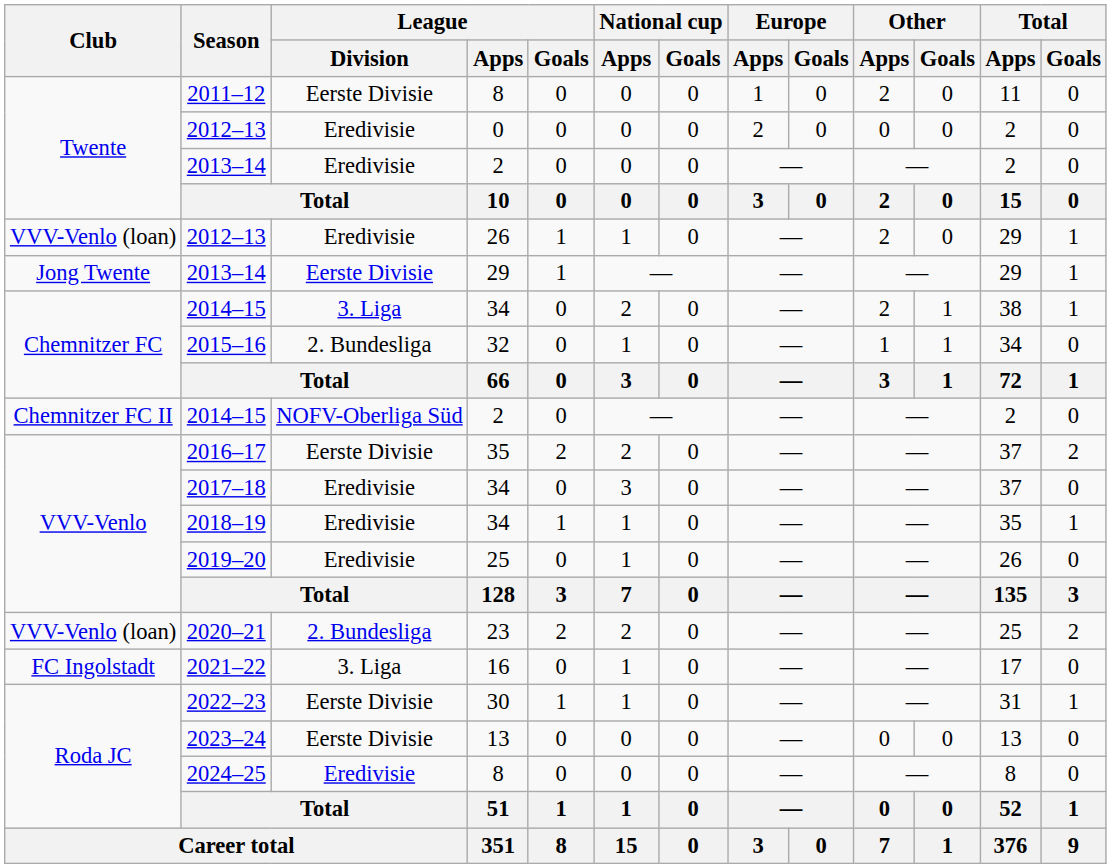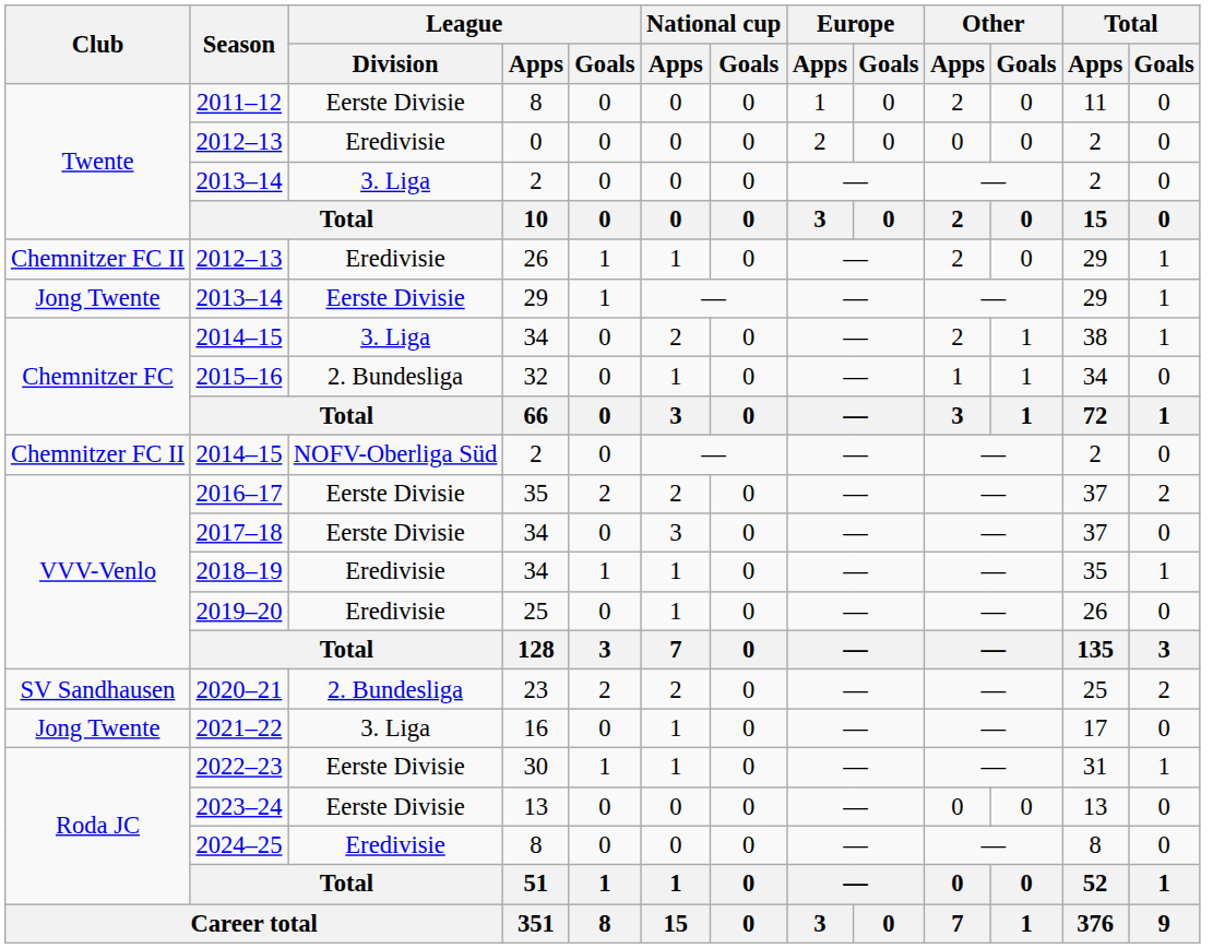2013–14 / 2 | League / Division: Eredivisie -> 3. Liga
2012–13 / 26 | Club: VVV-Venlo (loan) -> Chemnitzer FC II
2017–18 | League / Division: Eredivisie -> Eerste Divisie
2020–21 | Club: VVV-Venlo (loan) -> SV Sandhausen
2021–22 | Club: FC Ingolstadt -> Jong Twente
